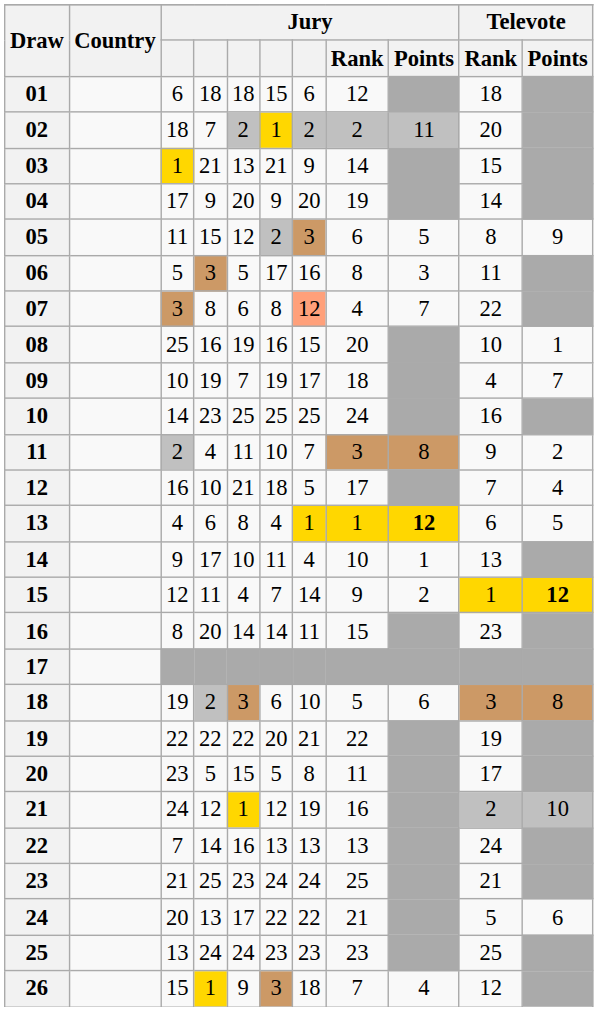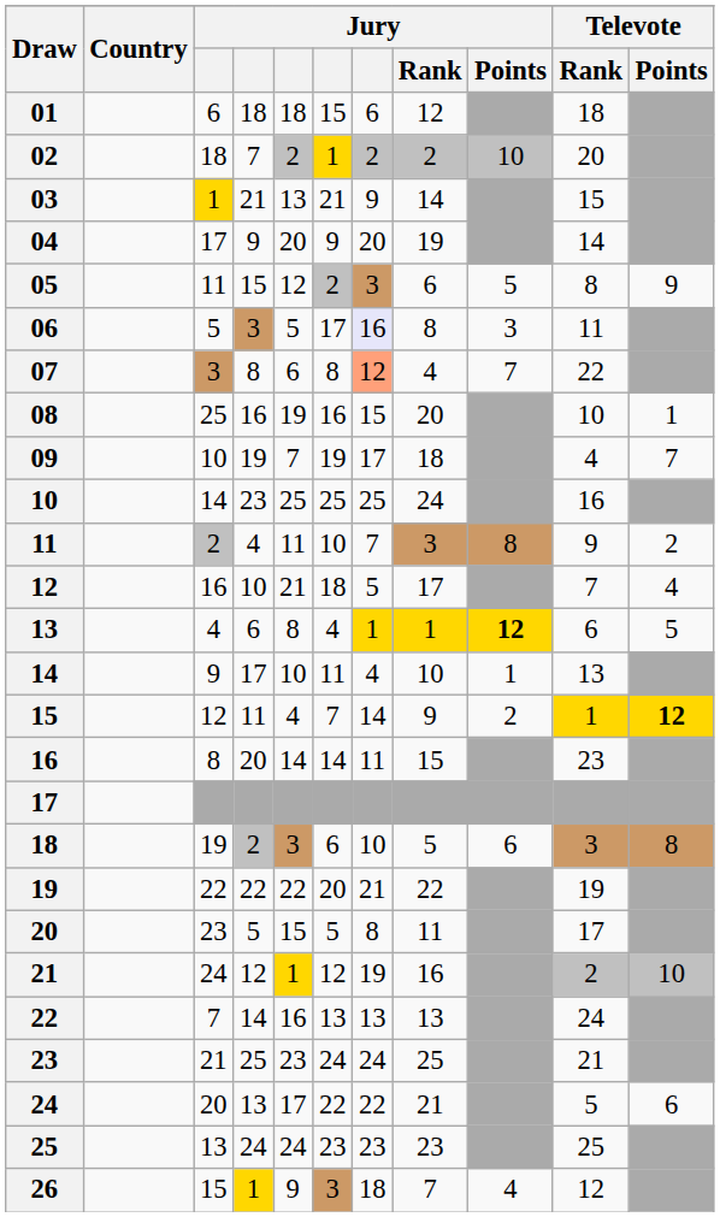02 | Jury / Points: 11 -> 10
06 | column 7: no background -> lavender background
